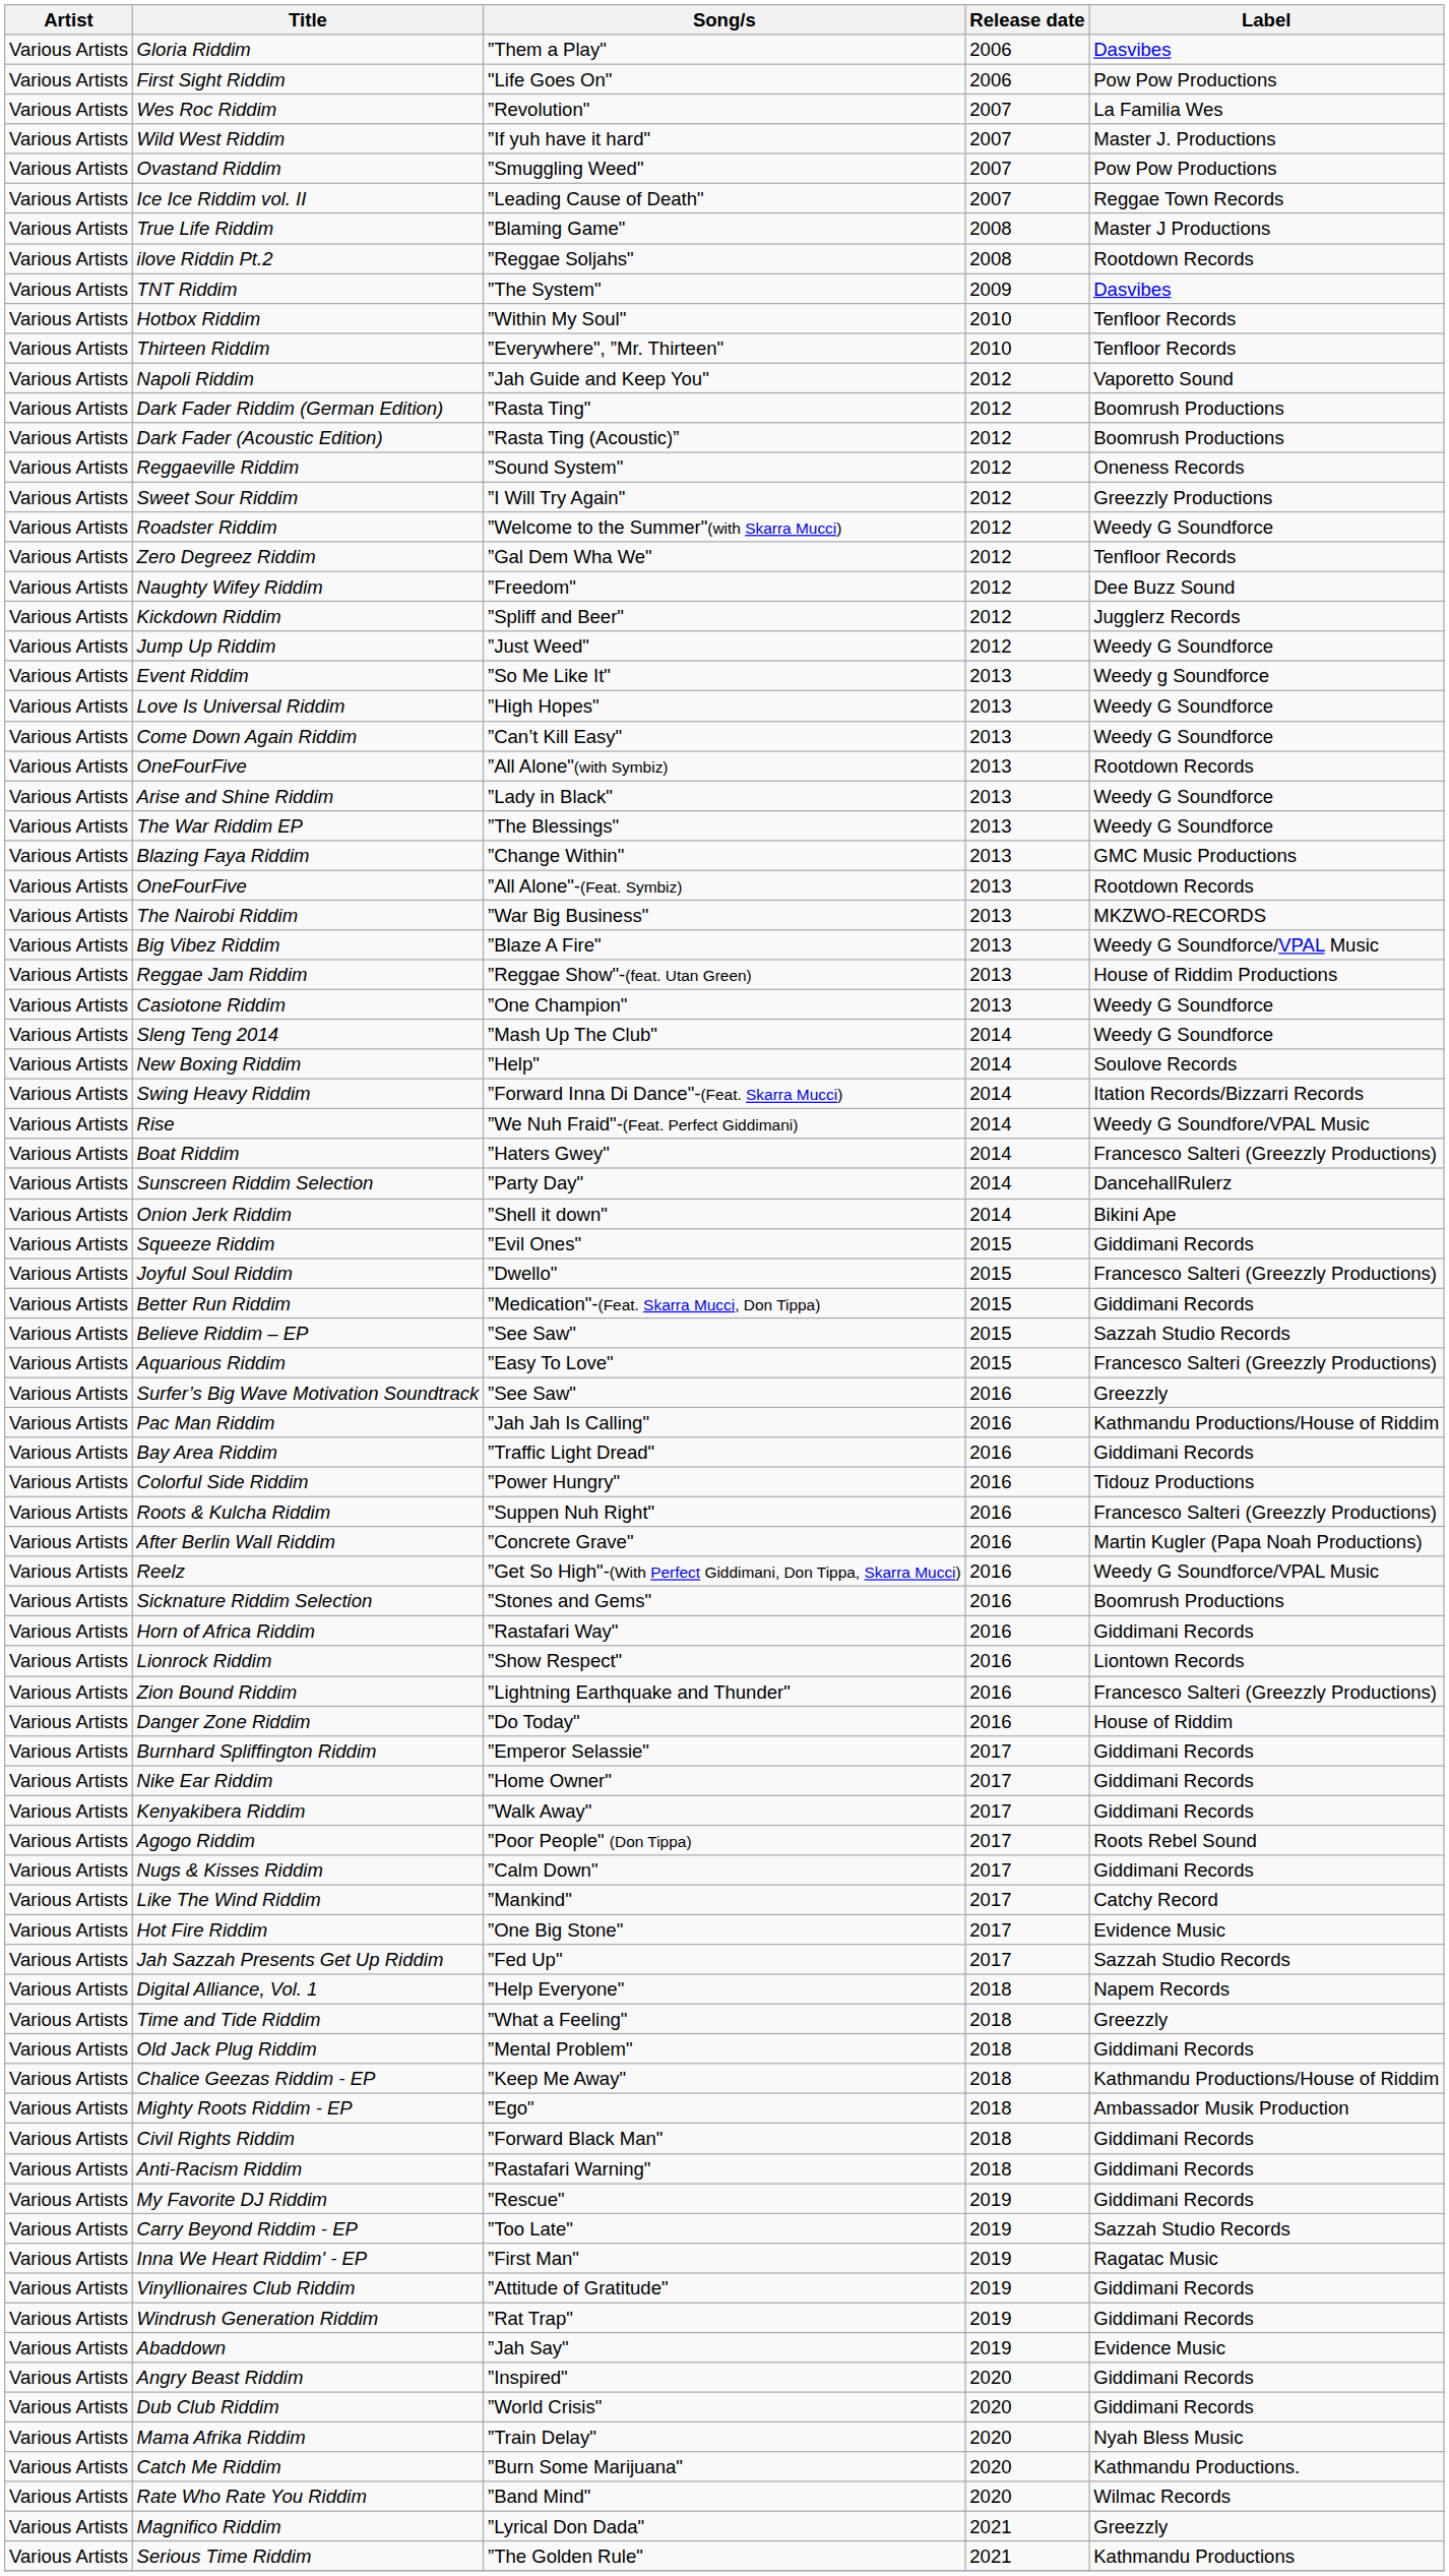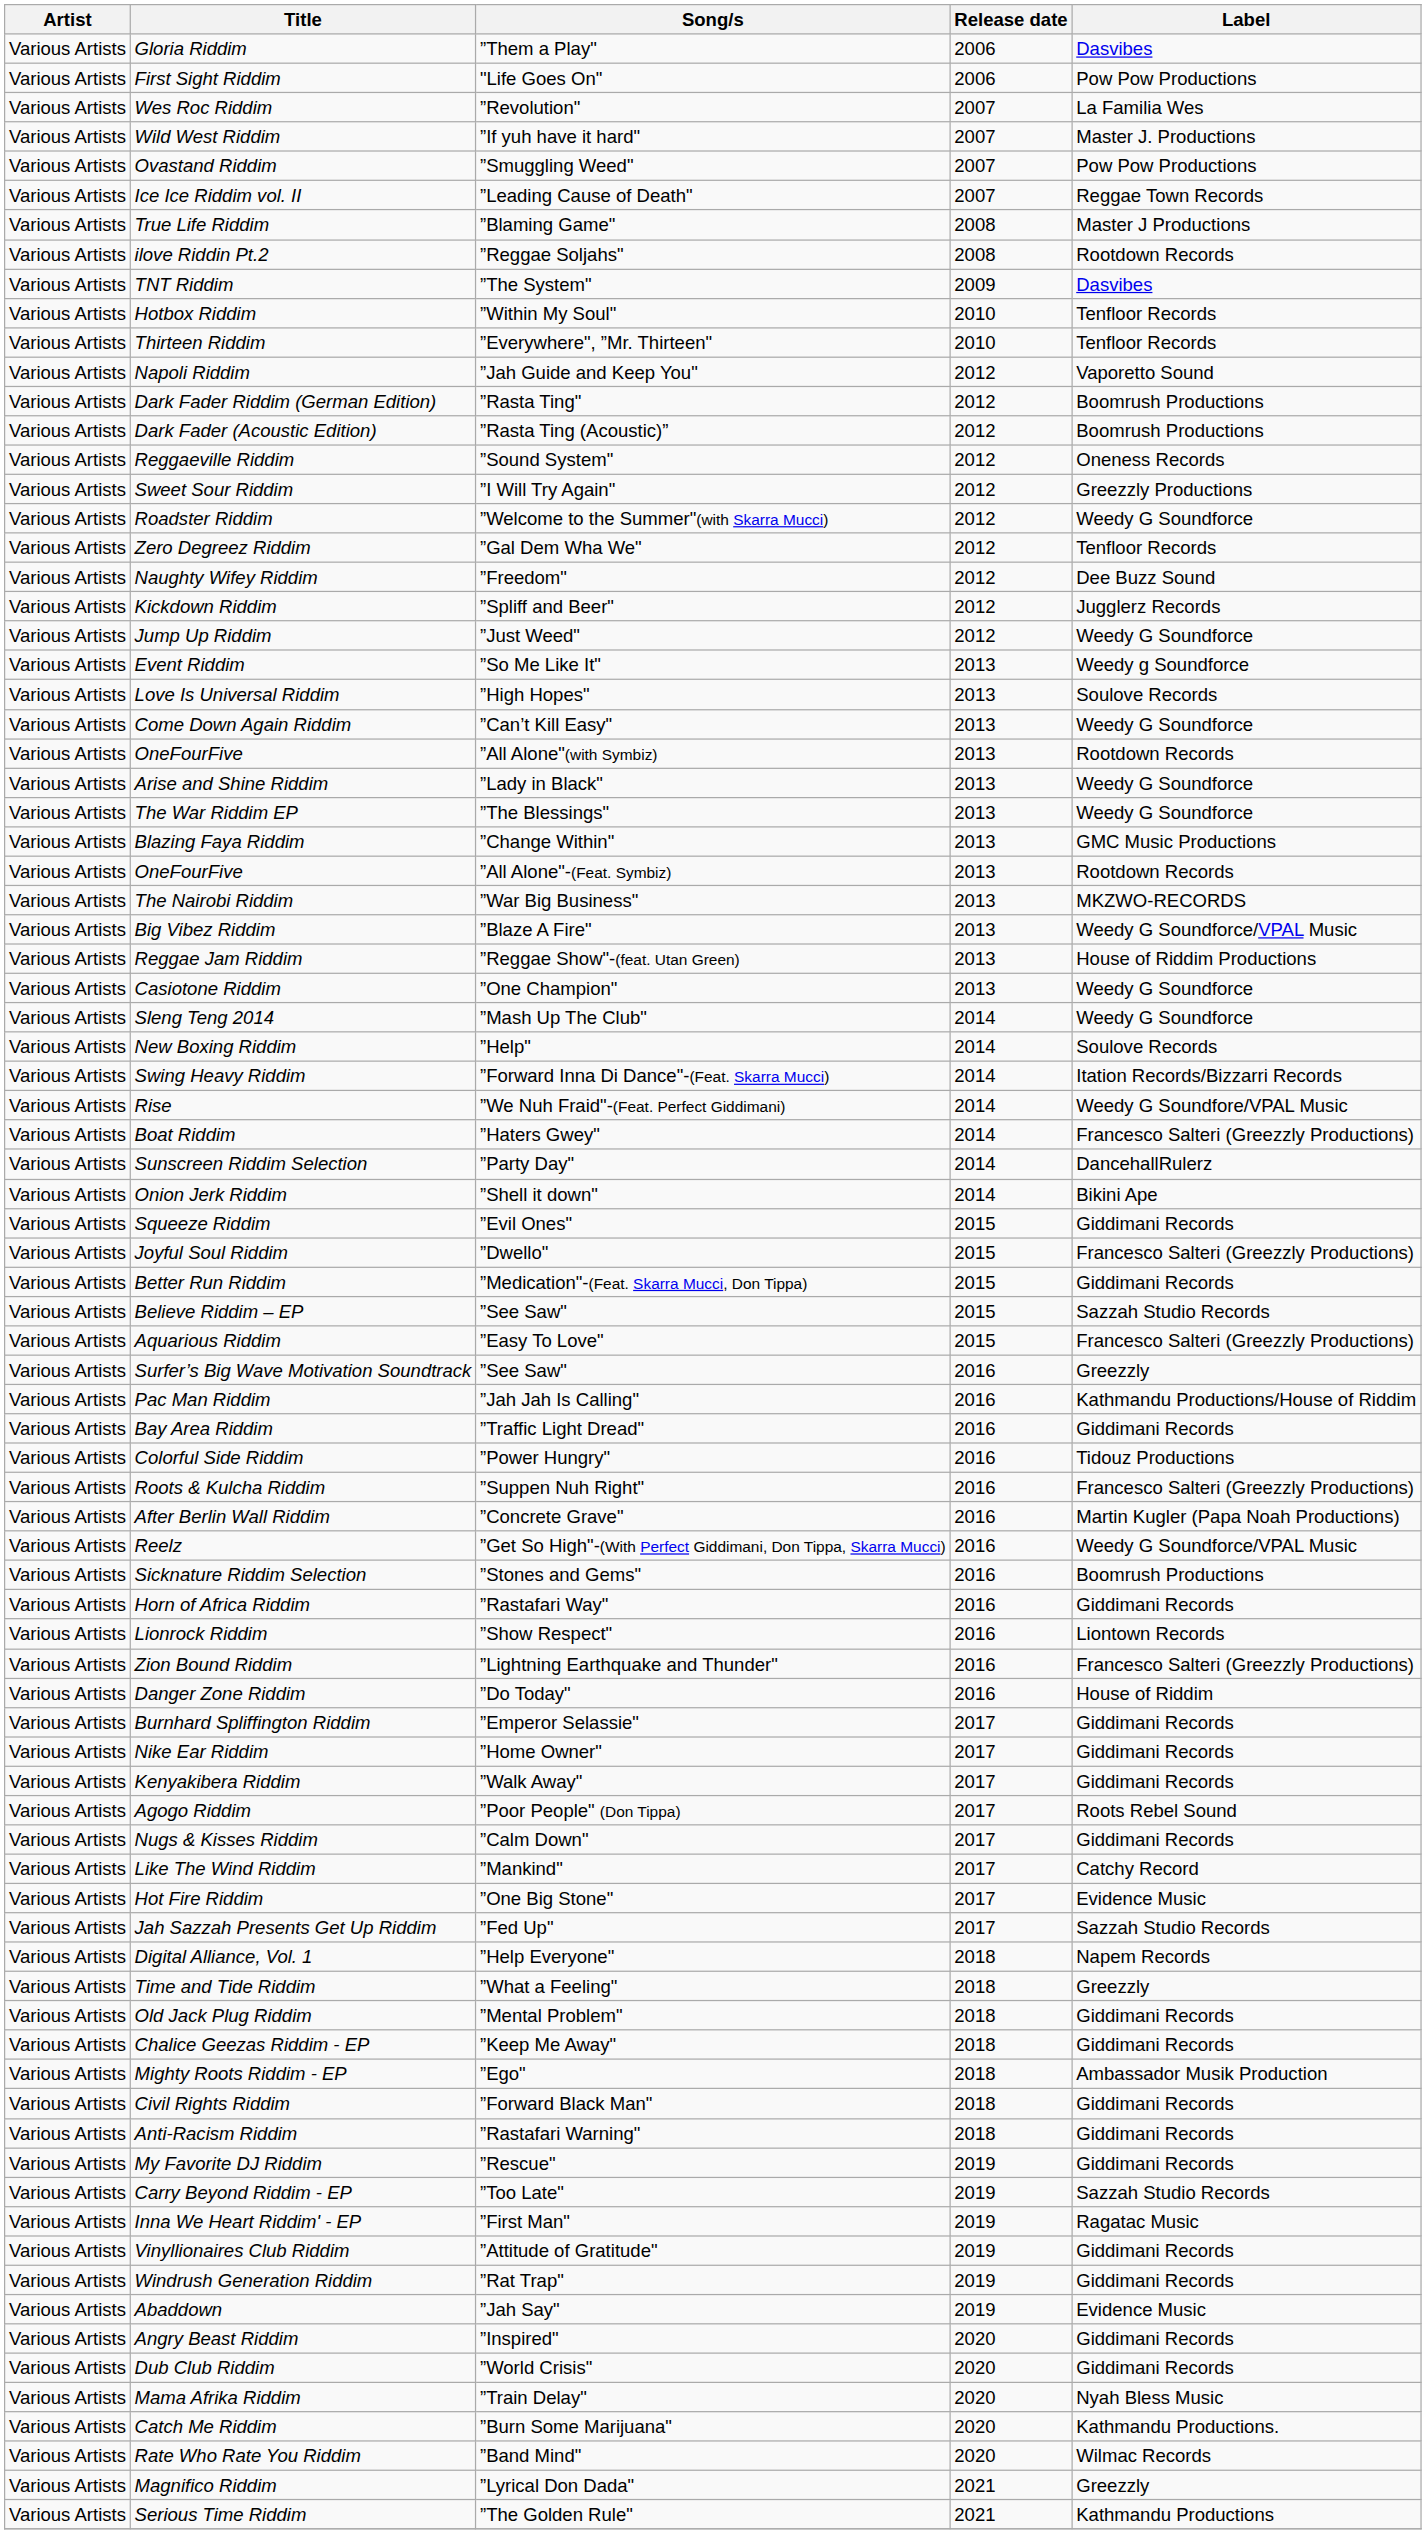Love Is Universal Riddim | Label: Weedy G Soundforce -> Soulove Records
Chalice Geezas Riddim - EP | Label: Kathmandu Productions/House of Riddim -> Giddimani Records
